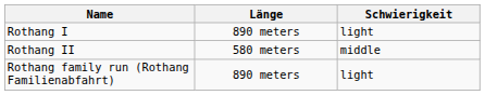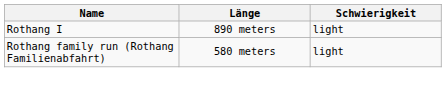- row: Rothang II | 580 meters | middle
Rothang family run (Rothang Familienabfahrt) | Länge: 890 meters -> 580 meters
